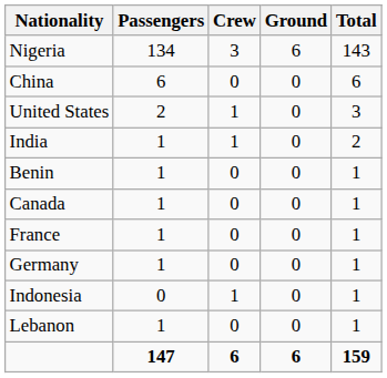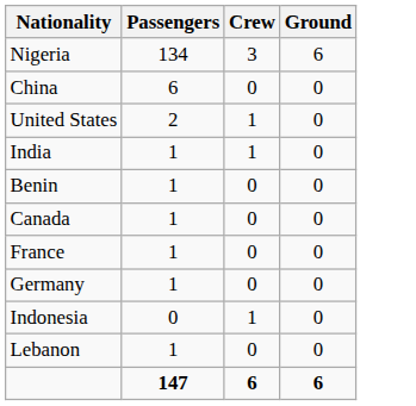- column: Total | 143 | 6 | 3 | 2 | 1 | 1 | 1 | 1 | 1 | 1 | 159
